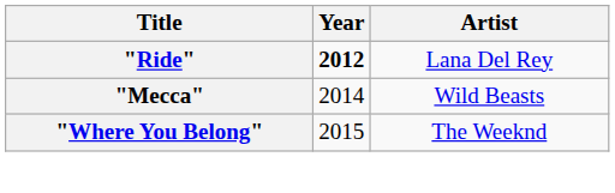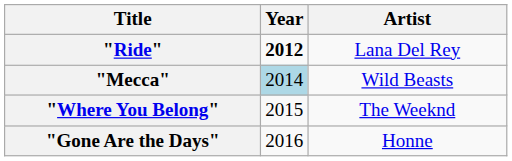"Mecca" | Year: no background -> lightblue background
+ row: "Gone Are the Days" | 2016 | Honne
